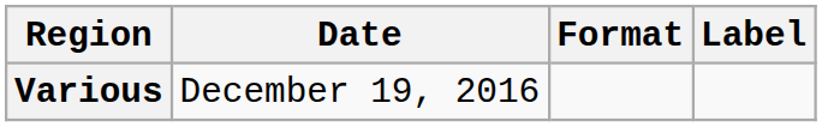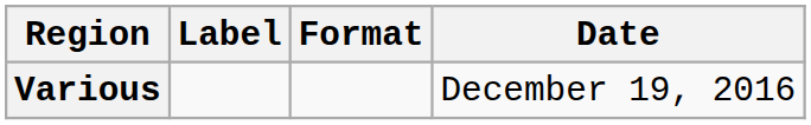columns swapped: Date <-> Label
